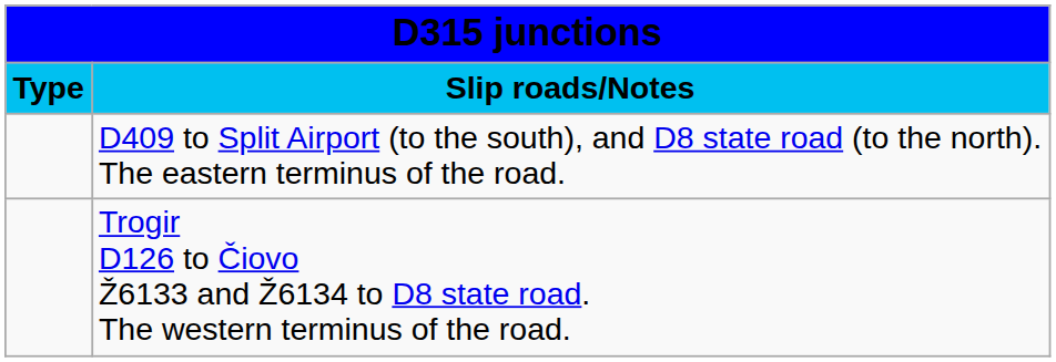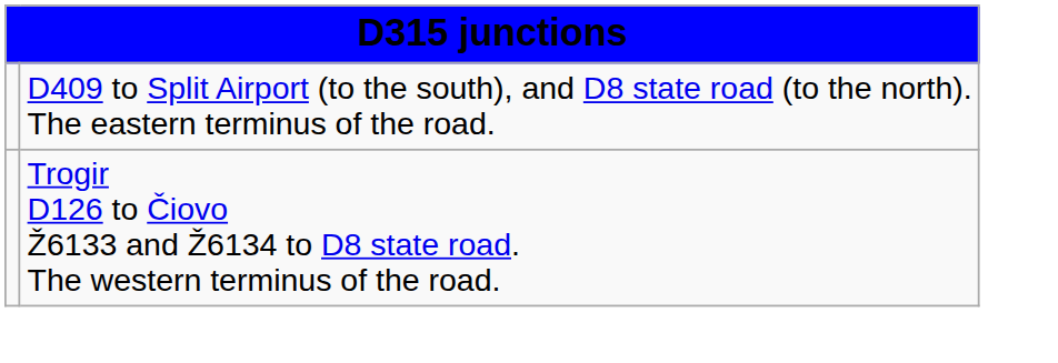- row: Type | Slip roads/Notes
